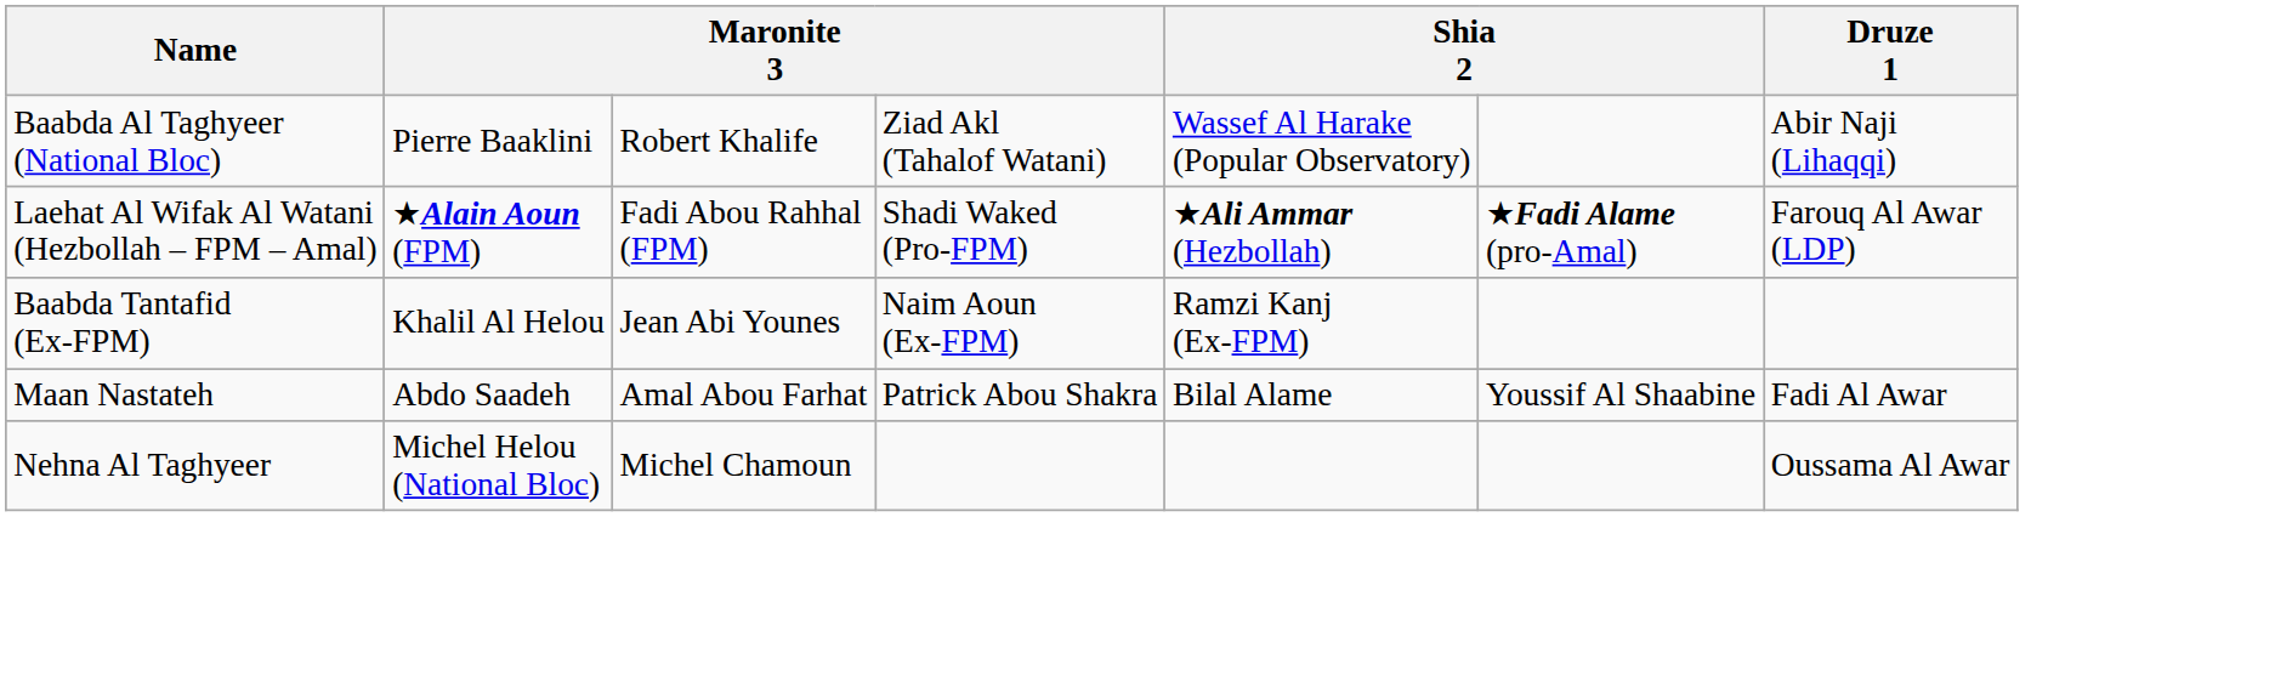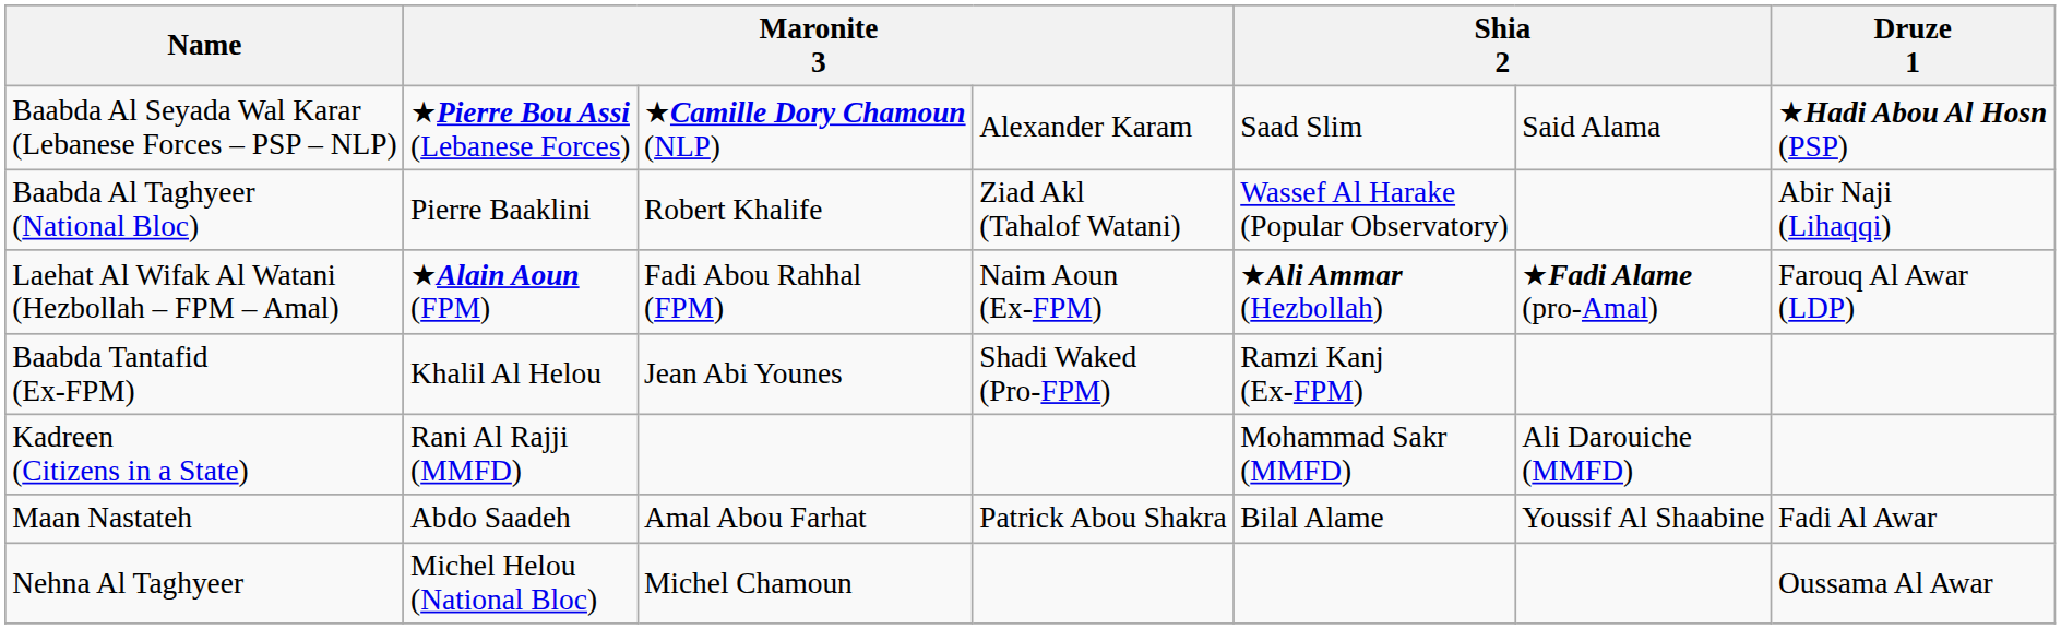+ row: Baabda Al Seyada Wal Karar (Lebanese Forces – PSP – NLP) | ★Pierre Bou Assi (Lebanese Forces) | ★Camille Dory Chamoun (NLP) | Alexander Karam | Saad Slim | Said Alama | ★Hadi Abou Al Hosn (PSP)
Laehat Al Wifak Al Watani (Hezbollah – FPM – Amal) | column 4: Shadi Waked (Pro-FPM) -> Naim Aoun (Ex-FPM)
Baabda Tantafid (Ex-FPM) | column 4: Naim Aoun (Ex-FPM) -> Shadi Waked (Pro-FPM)
+ row: Kadreen (Citizens in a State) | Rani Al Rajji (MMFD) | Mohammad Sakr (MMFD) | Ali Darouiche (MMFD)
